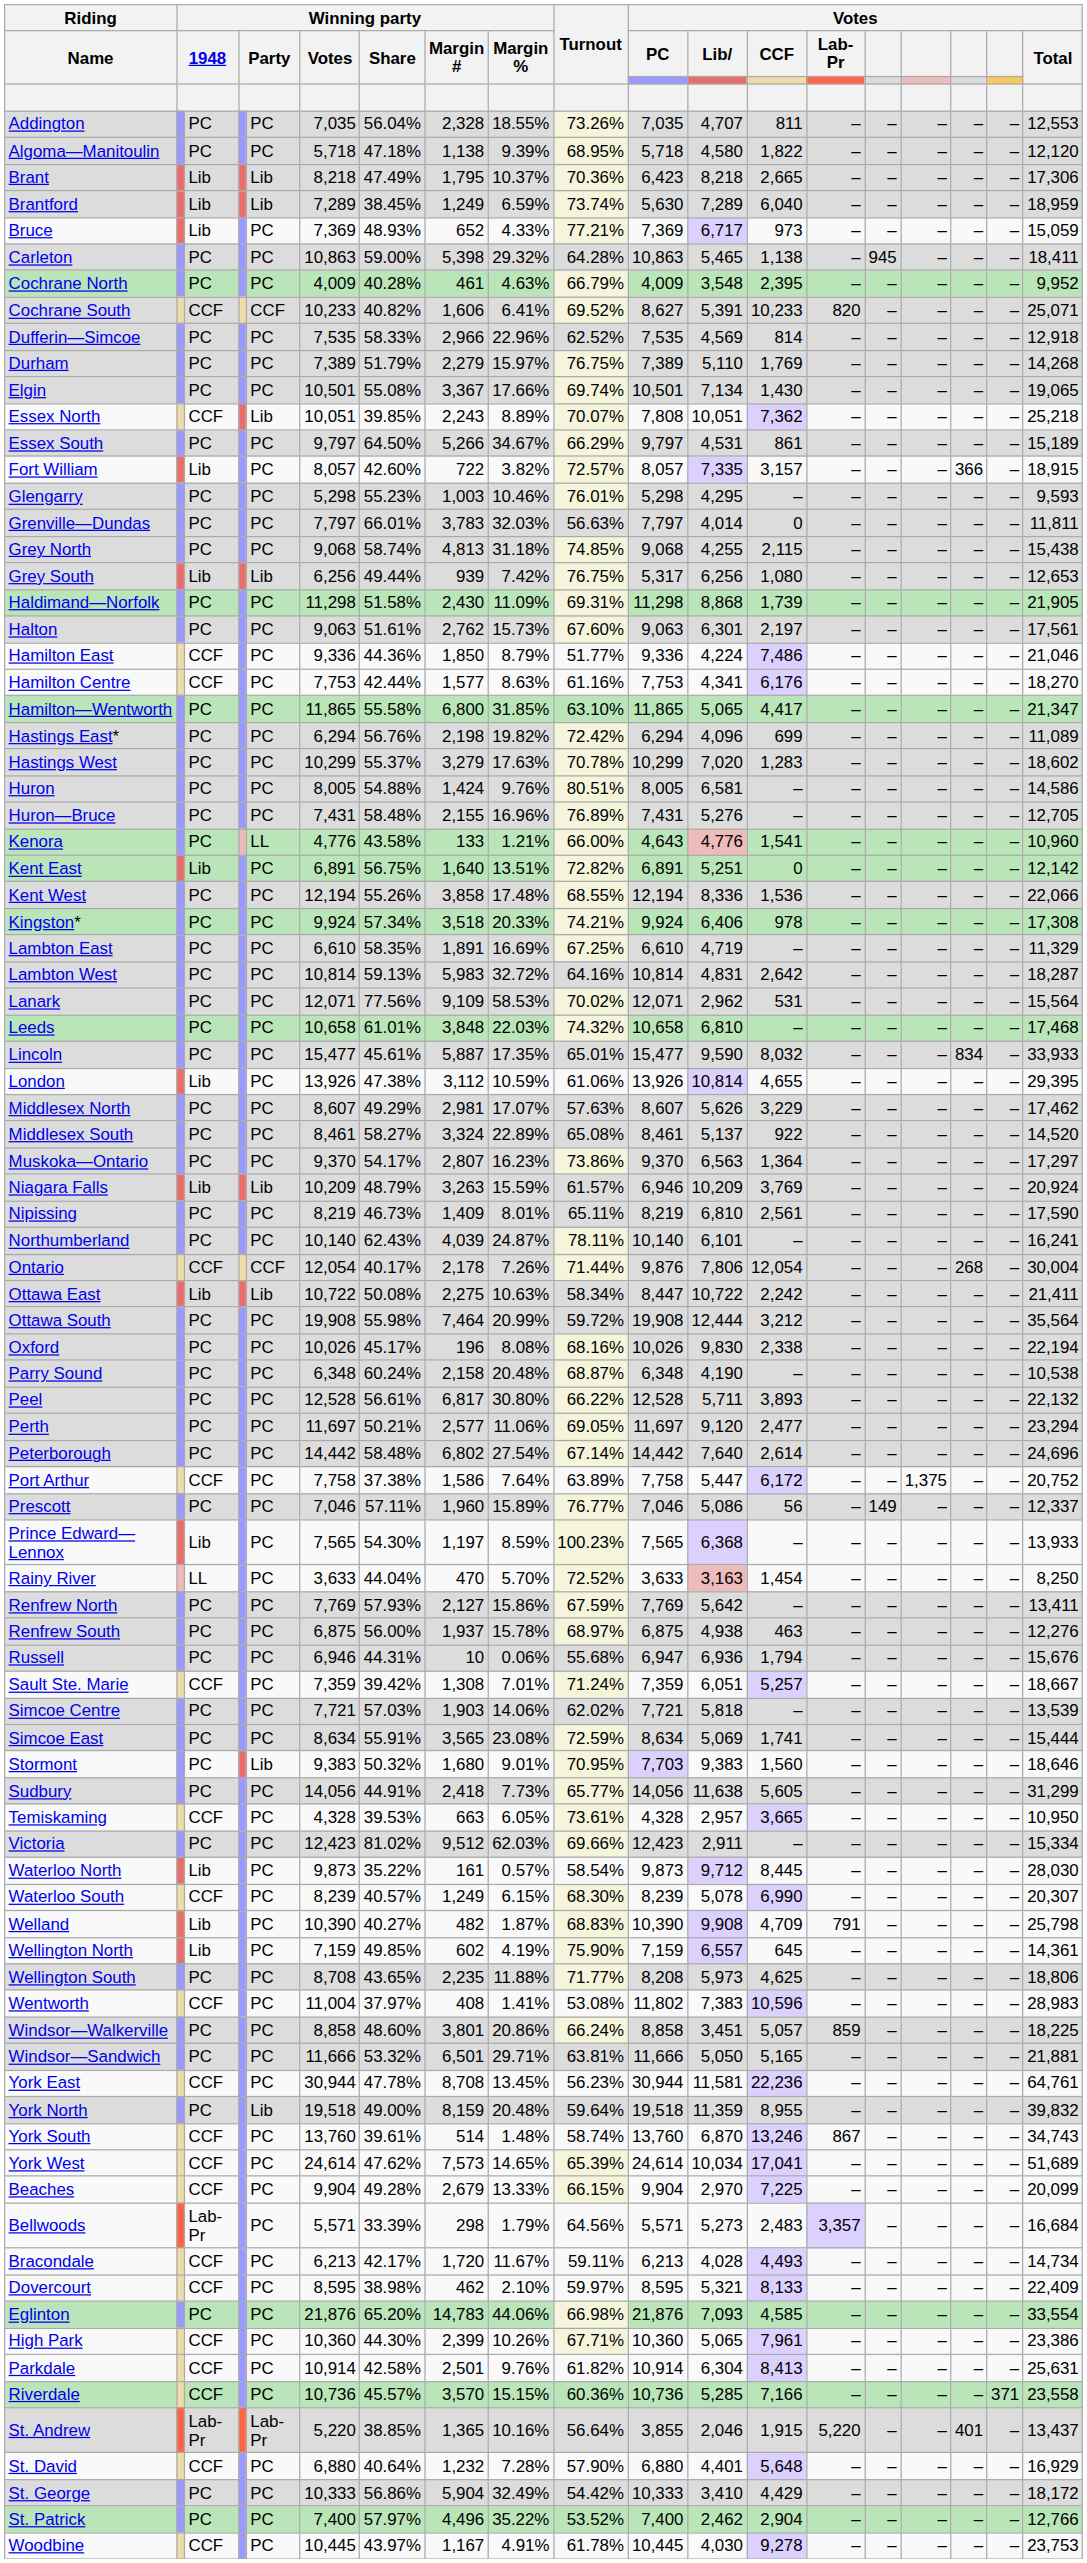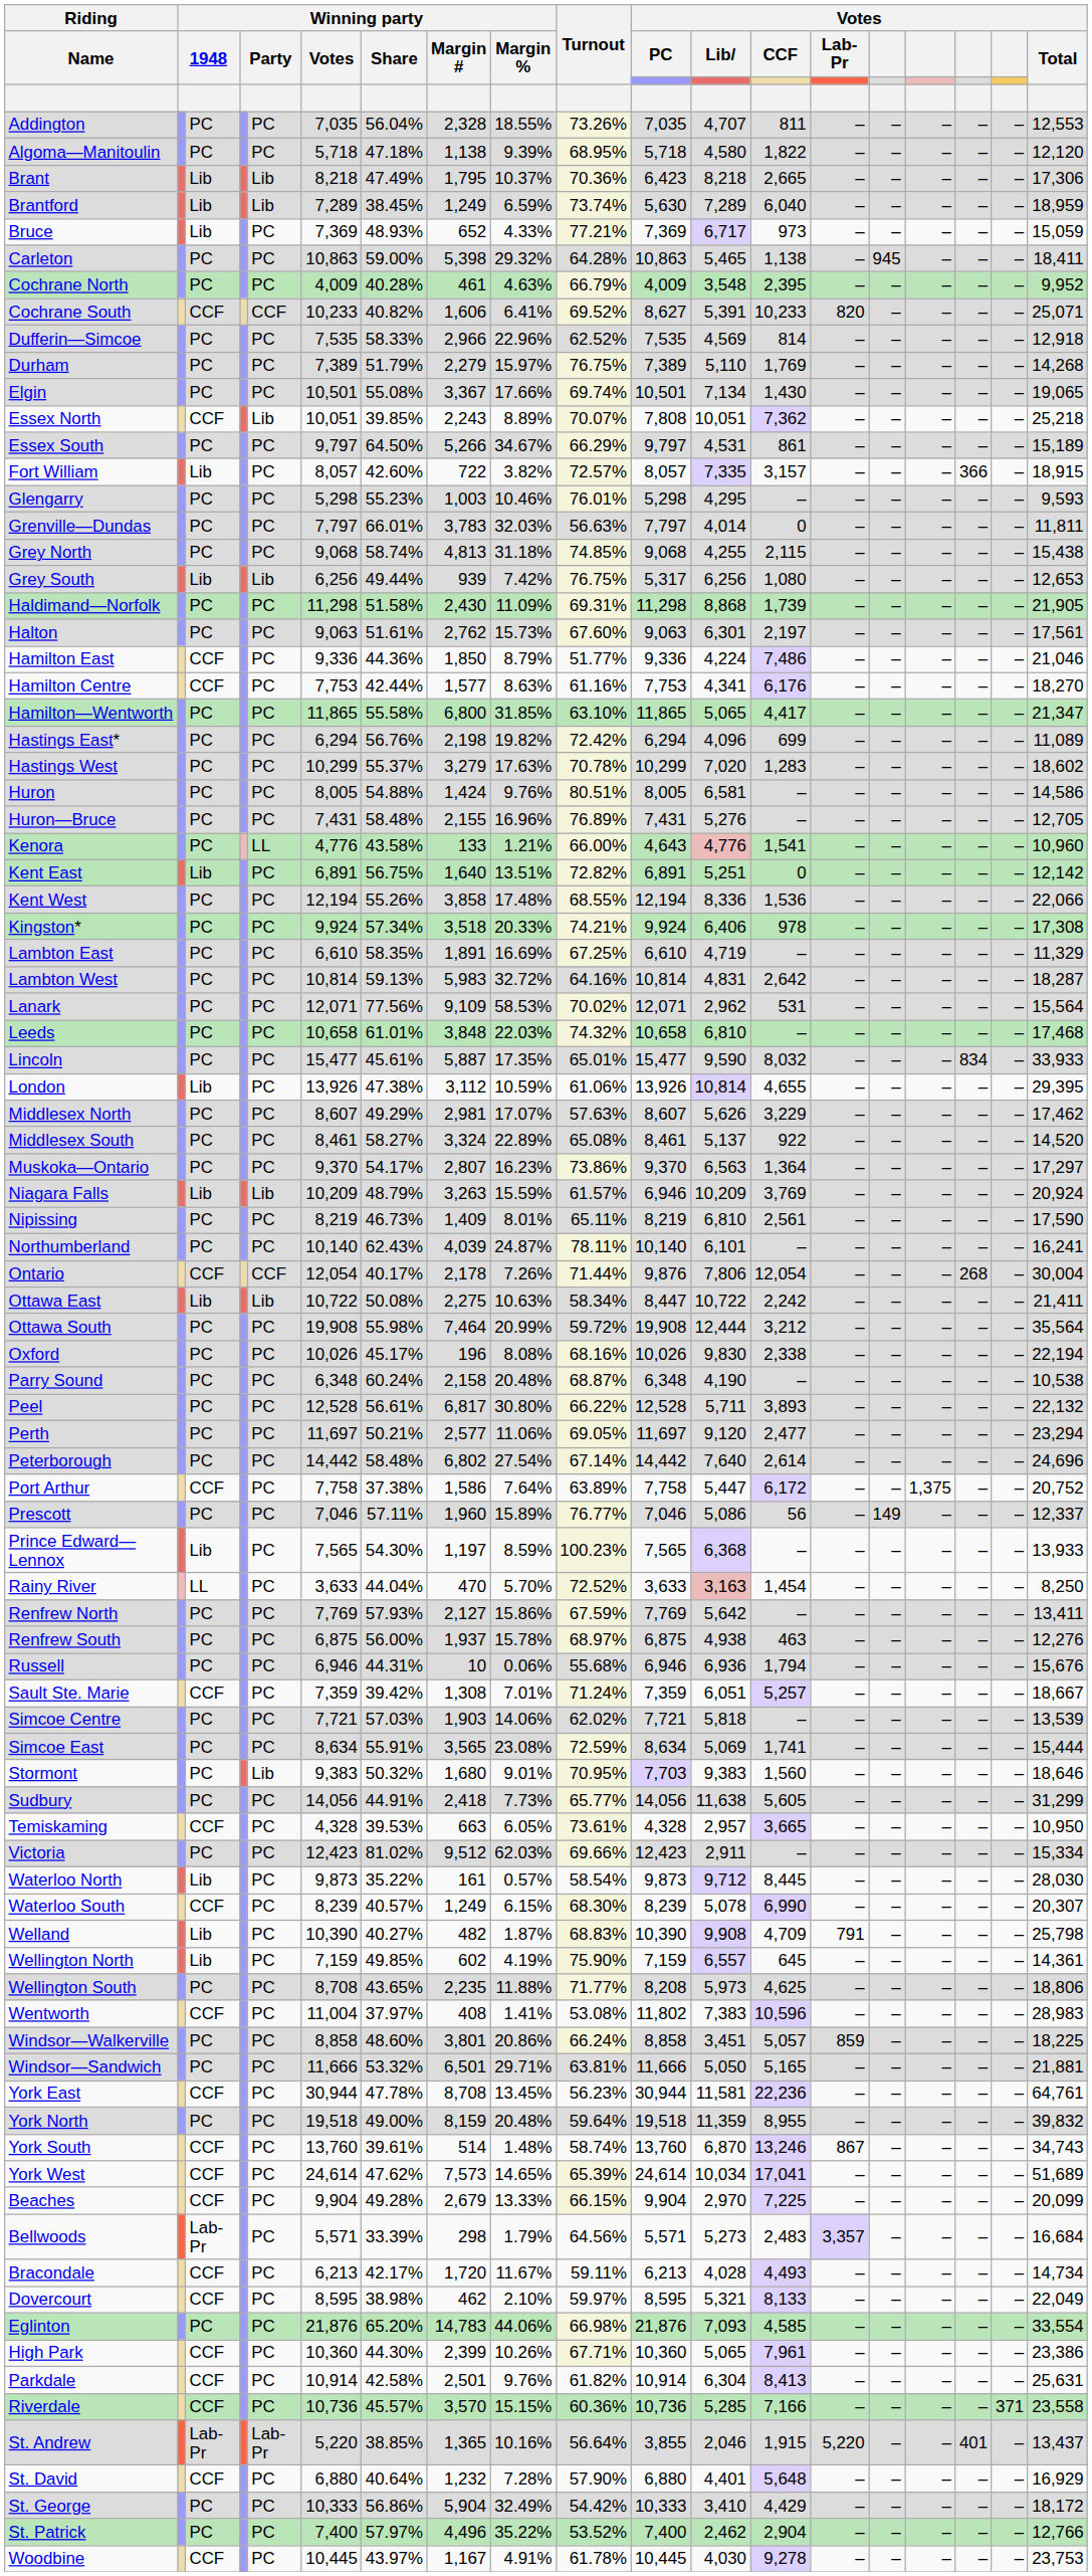Russell | Votes / PC: 6,947 -> 6,946
York North | column 5: Lib -> PC
Dovercourt | Votes / Total: 22,409 -> 22,049
